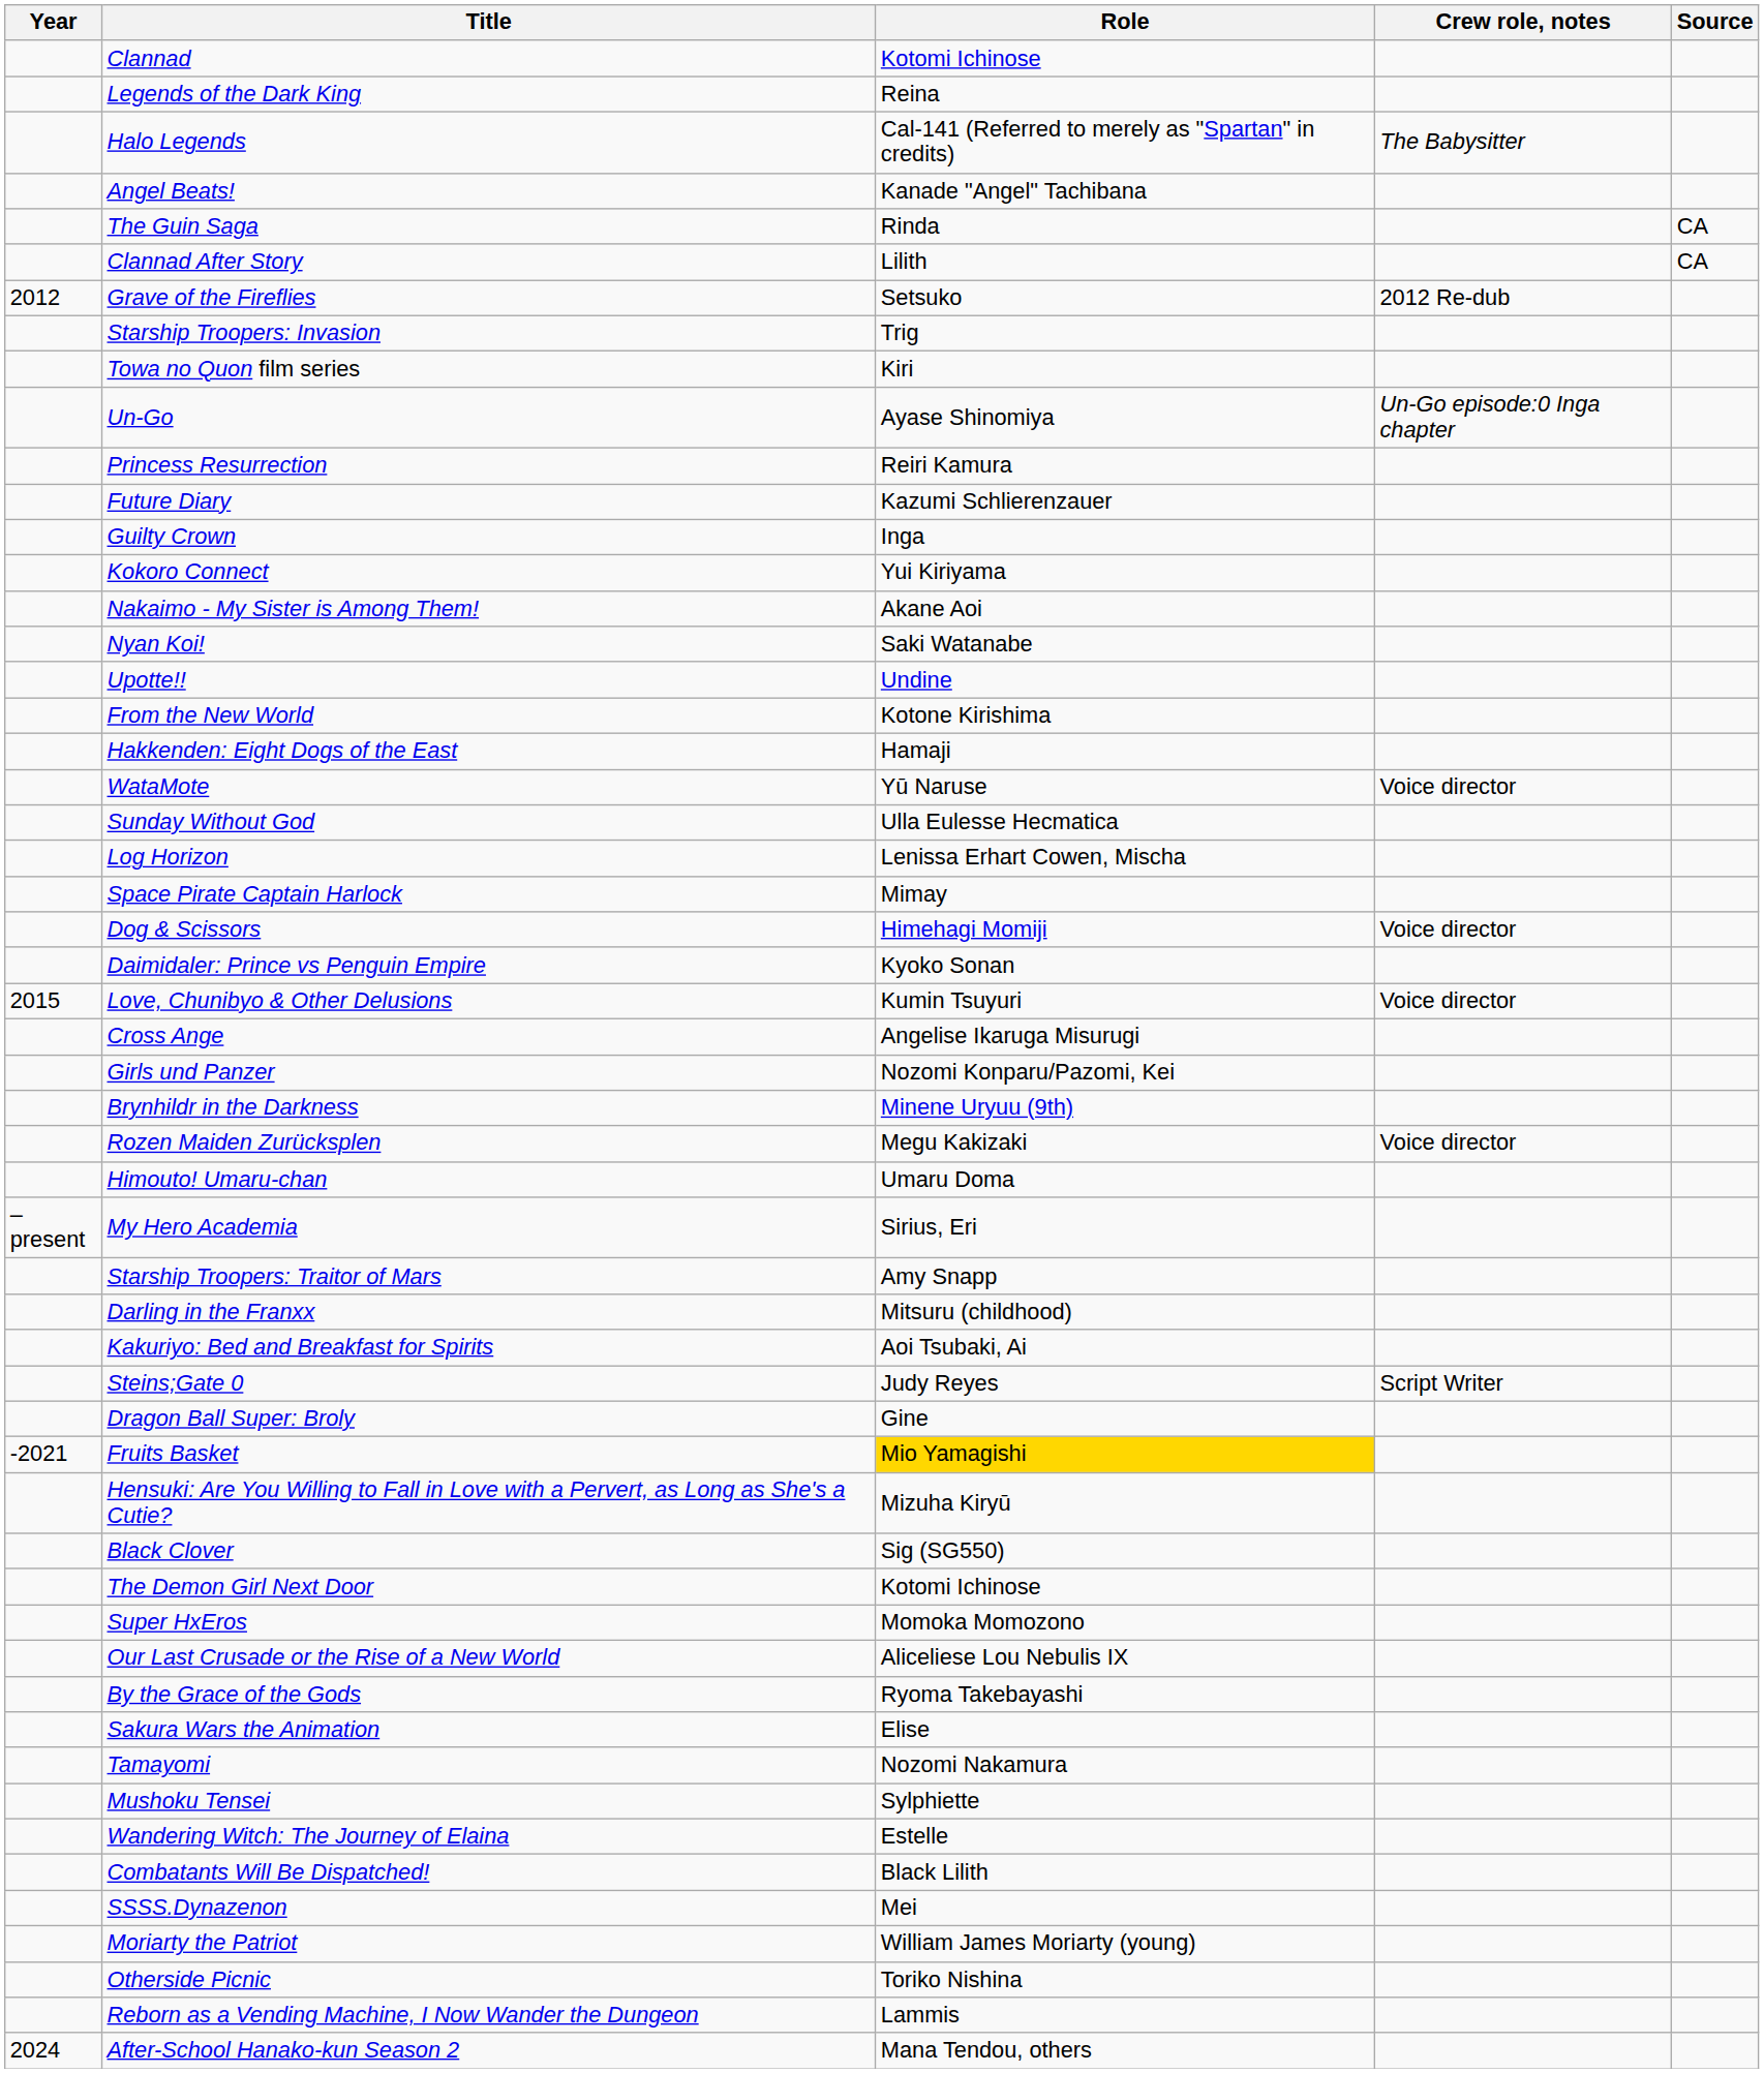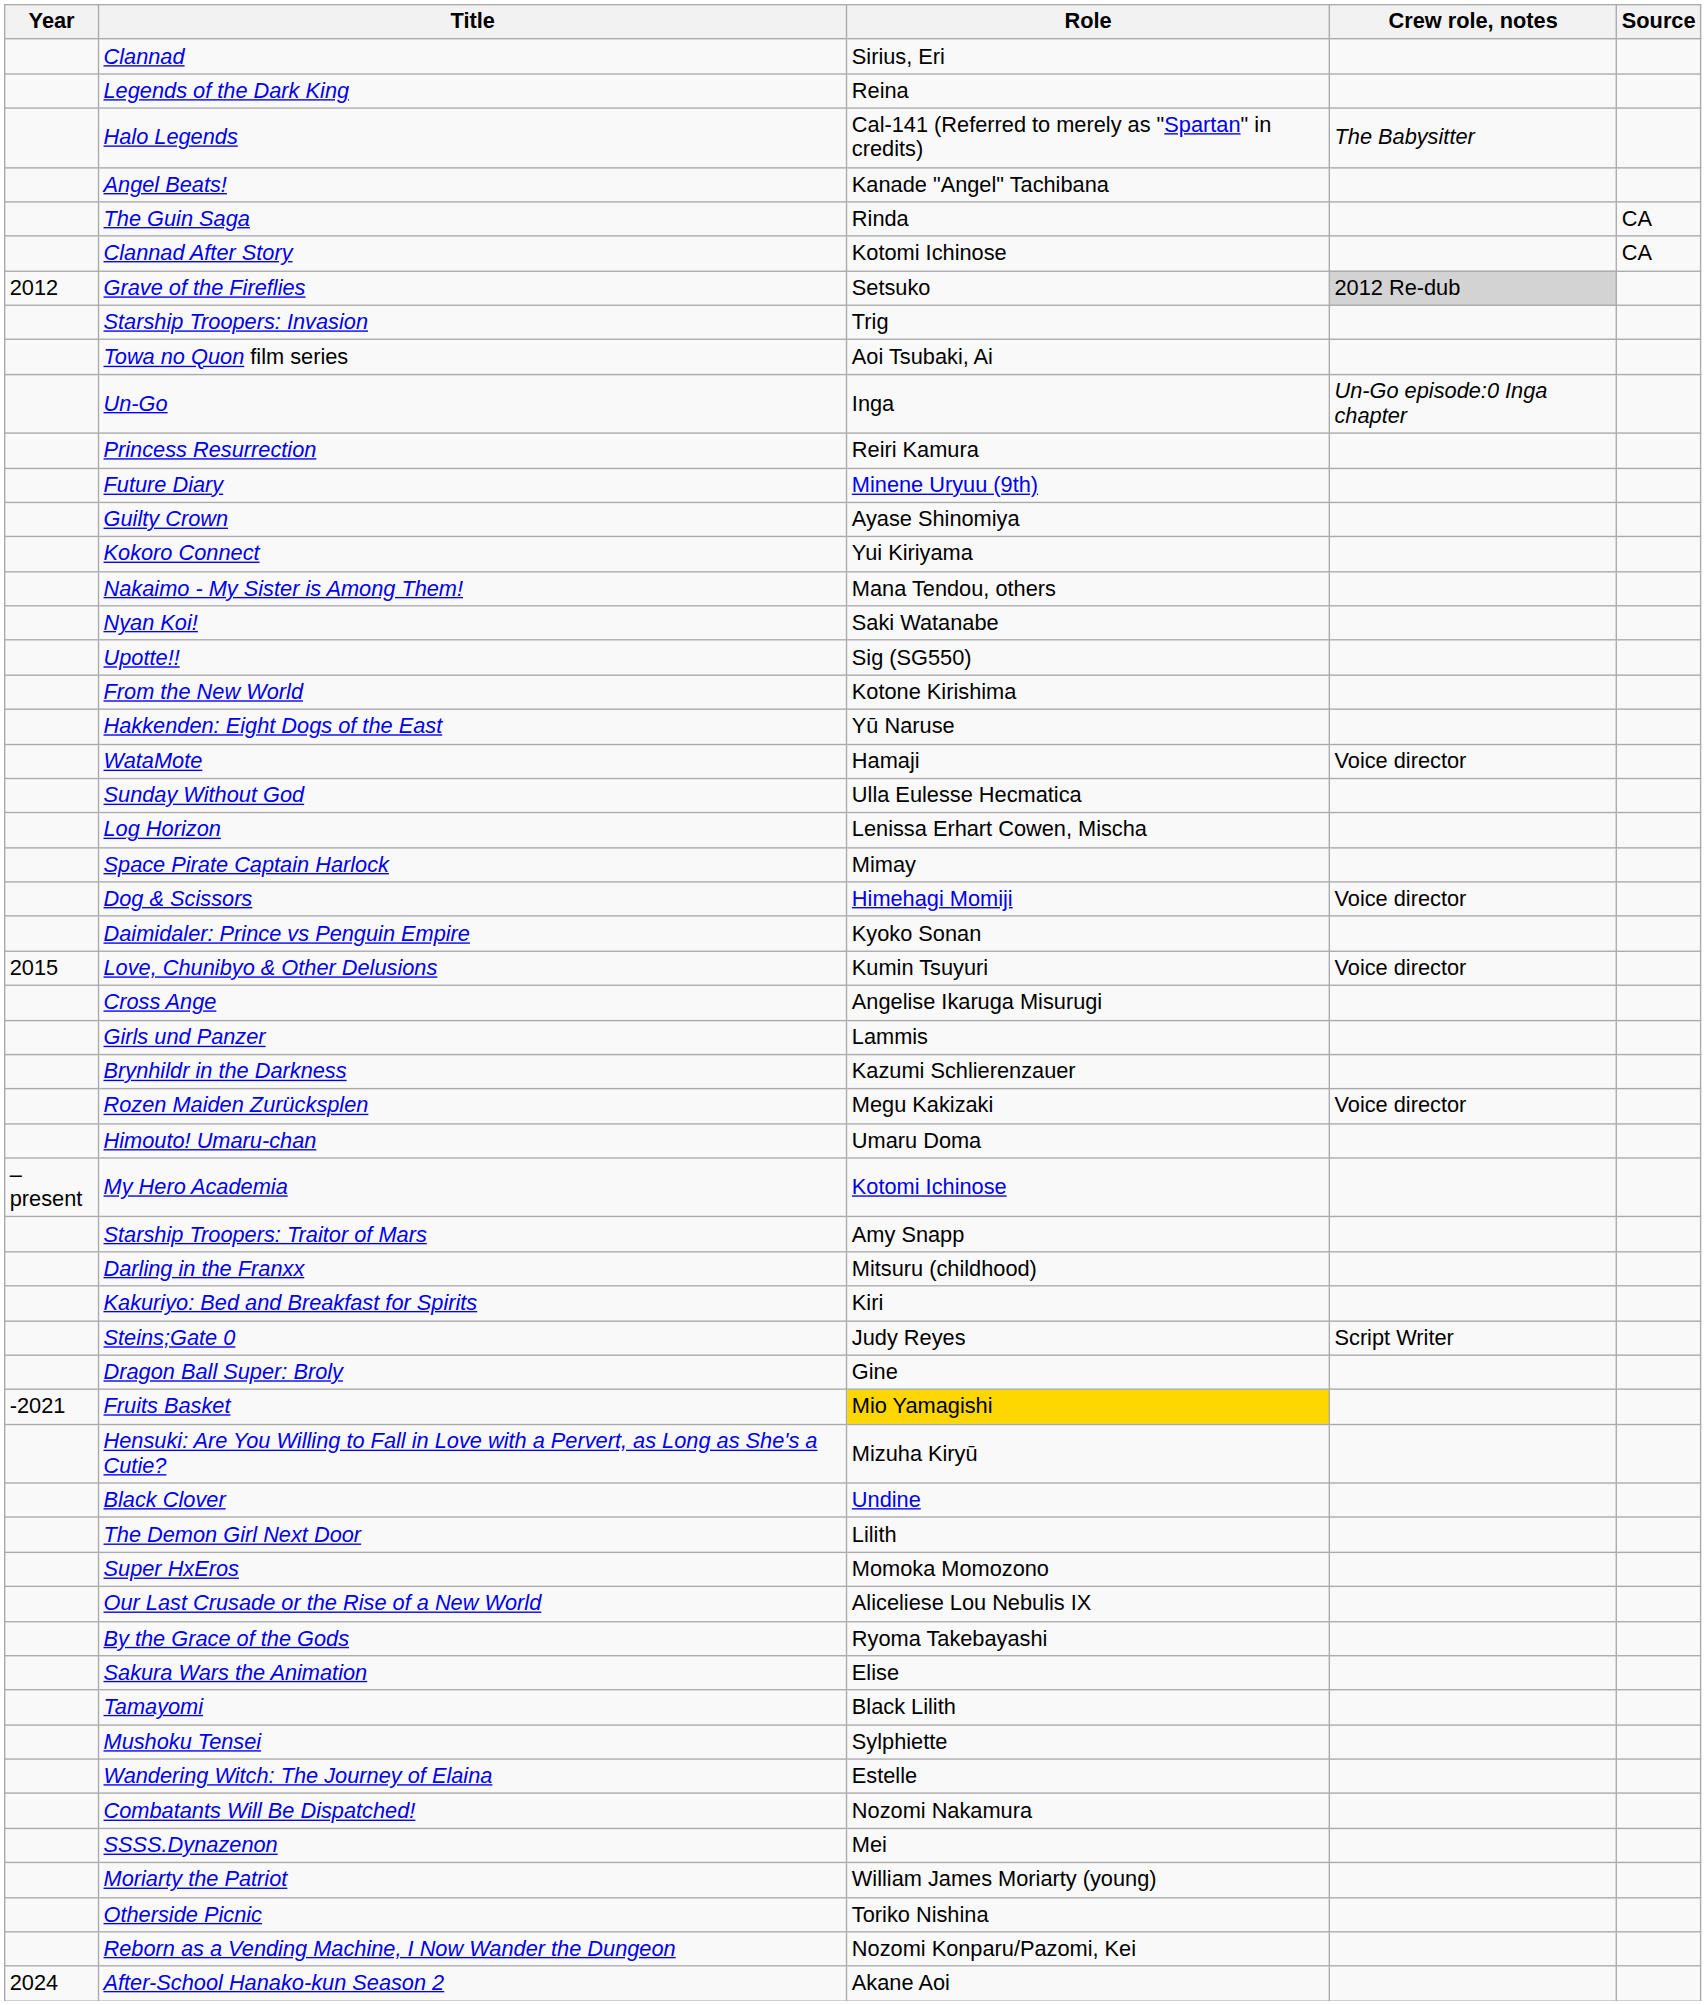Clannad | Role: Kotomi Ichinose -> Sirius, Eri
Clannad After Story | Role: Lilith -> Kotomi Ichinose
Grave of the Fireflies | Crew role, notes: no background -> lightgrey background
Towa no Quon film series | Role: Kiri -> Aoi Tsubaki, Ai
Un-Go | Role: Ayase Shinomiya -> Inga
Future Diary | Role: Kazumi Schlierenzauer -> Minene Uryuu (9th)
Guilty Crown | Role: Inga -> Ayase Shinomiya
Nakaimo - My Sister is Among Them! | Role: Akane Aoi -> Mana Tendou, others
Upotte!! | Role: Undine -> Sig (SG550)
Hakkenden: Eight Dogs of the East | Role: Hamaji -> Yū Naruse
WataMote | Role: Yū Naruse -> Hamaji
Girls und Panzer | Role: Nozomi Konparu/Pazomi, Kei -> Lammis
Brynhildr in the Darkness | Role: Minene Uryuu (9th) -> Kazumi Schlierenzauer
My Hero Academia | Role: Sirius, Eri -> Kotomi Ichinose
Kakuriyo: Bed and Breakfast for Spirits | Role: Aoi Tsubaki, Ai -> Kiri
Black Clover | Role: Sig (SG550) -> Undine
The Demon Girl Next Door | Role: Kotomi Ichinose -> Lilith
Tamayomi | Role: Nozomi Nakamura -> Black Lilith
Combatants Will Be Dispatched! | Role: Black Lilith -> Nozomi Nakamura
Reborn as a Vending Machine, I Now Wander the Dungeon | Role: Lammis -> Nozomi Konparu/Pazomi, Kei
After-School Hanako-kun Season 2 | Role: Mana Tendou, others -> Akane Aoi
